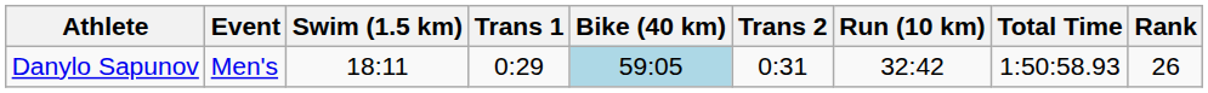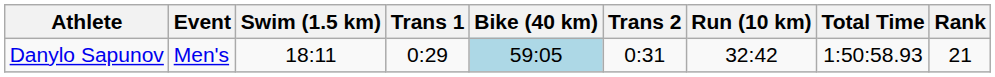Danylo Sapunov | Rank: 26 -> 21
